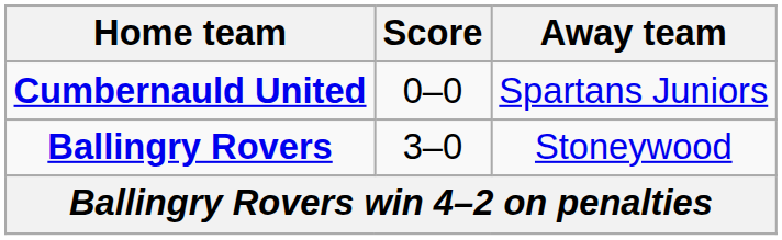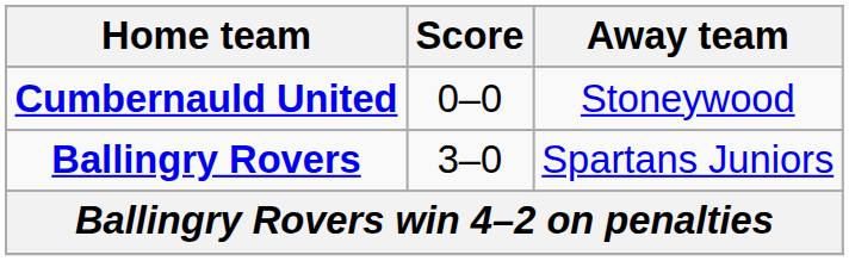Cumbernauld United | Away team: Spartans Juniors -> Stoneywood
Ballingry Rovers | Away team: Stoneywood -> Spartans Juniors
